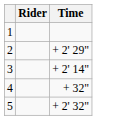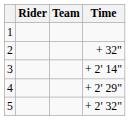+ column: Team
2 | Time: + 2' 29" -> + 32"
4 | Time: + 32" -> + 2' 29"
